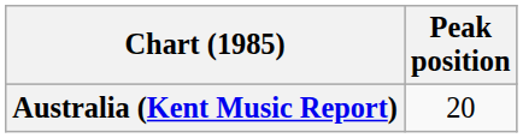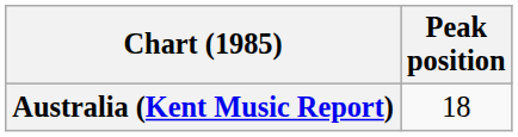Australia (Kent Music Report) | Peak position: 20 -> 18
